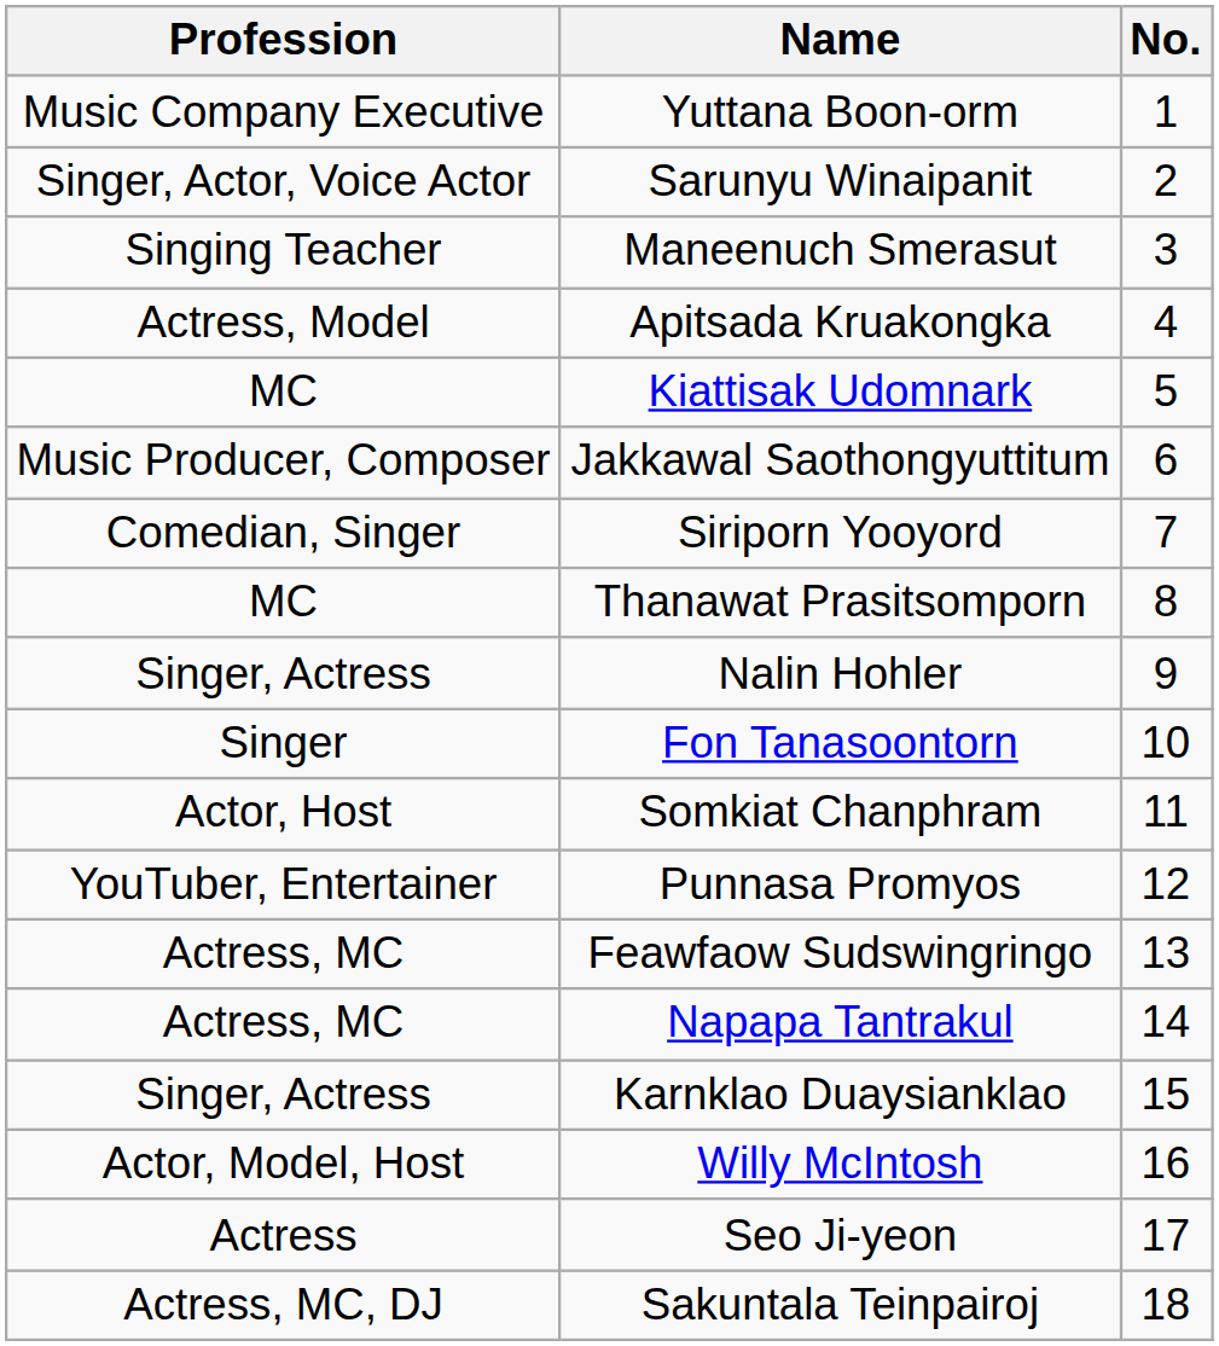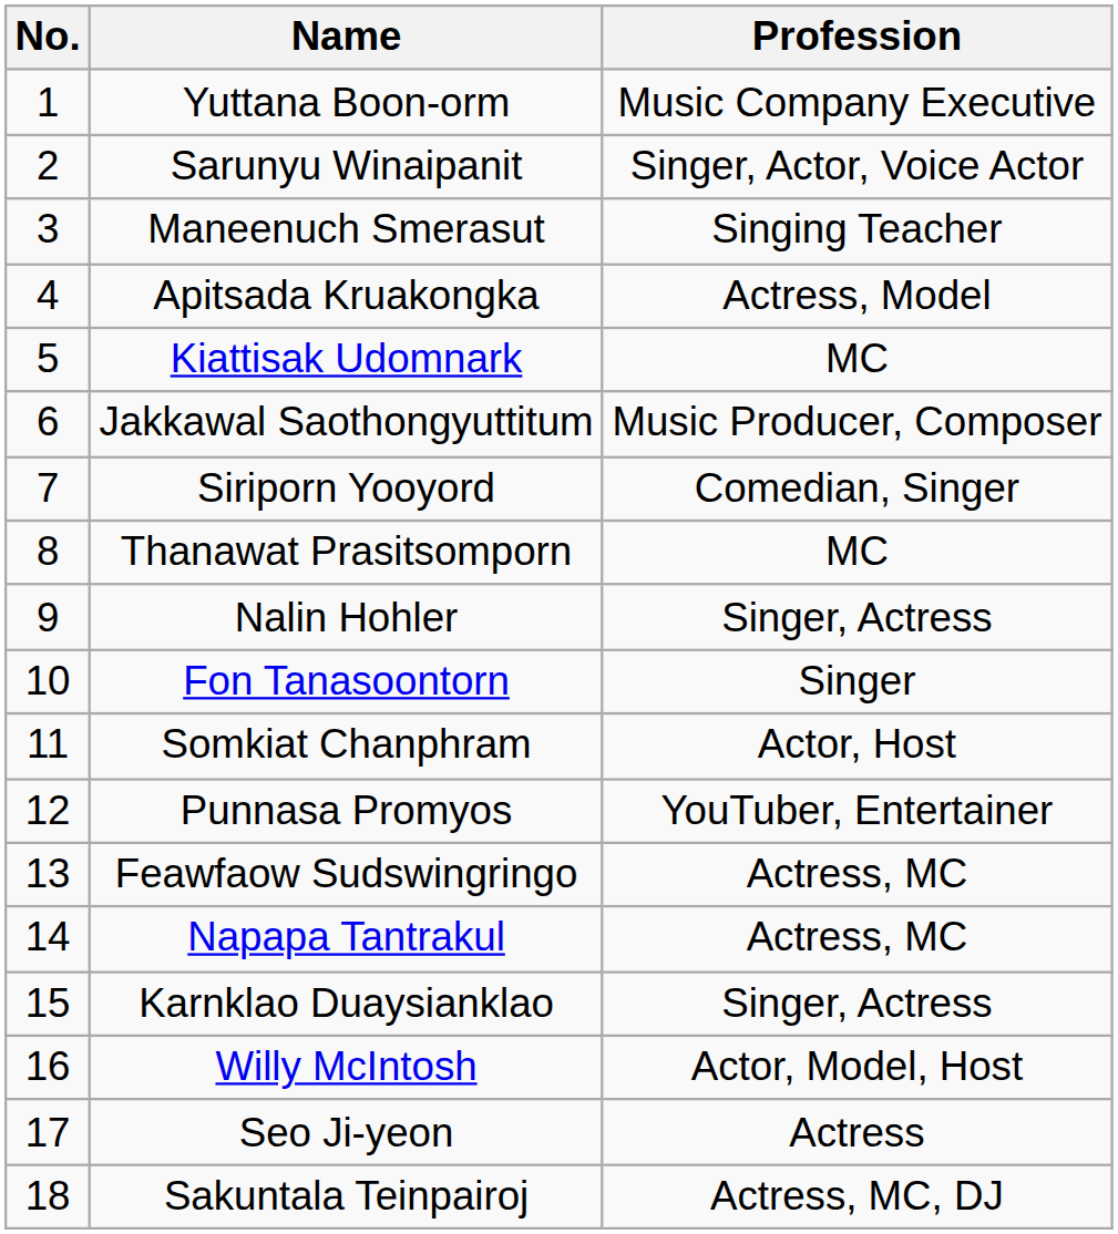columns swapped: No. <-> Profession
